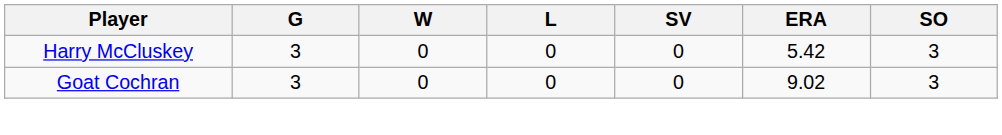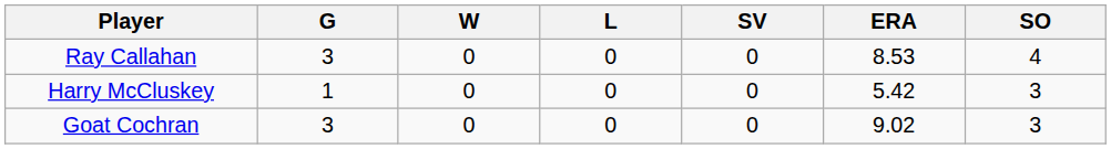+ row: Ray Callahan | 3 | 0 | 0 | 0 | 8.53 | 4
Harry McCluskey | G: 3 -> 1
